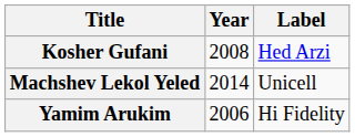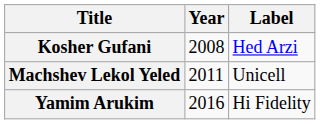Machshev Lekol Yeled | Year: 2014 -> 2011
Yamim Arukim | Year: 2006 -> 2016
